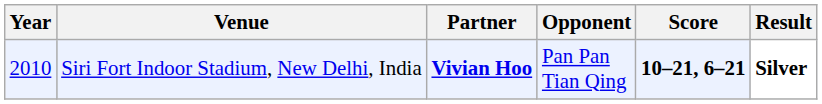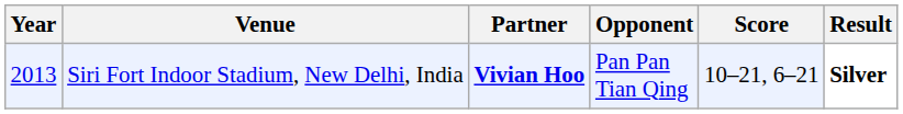Siri Fort Indoor Stadium, New Delhi, India | Year: 2010 -> 2013
Siri Fort Indoor Stadium, New Delhi, India | Score: bold -> normal
